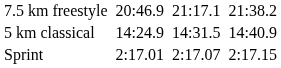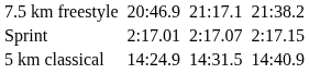rows swapped: 5 km classical <-> Sprint
